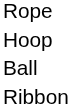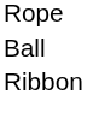- row: Hoop
